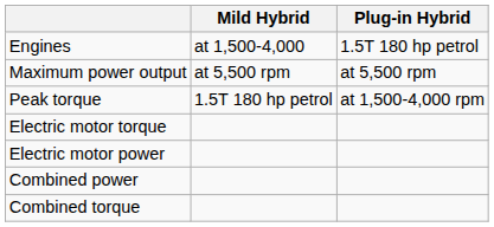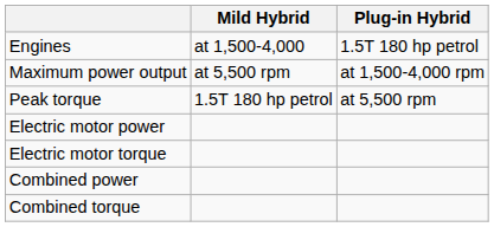Maximum power output | Plug-in Hybrid: at 5,500 rpm -> at 1,500-4,000 rpm
Peak torque | Plug-in Hybrid: at 1,500-4,000 rpm -> at 5,500 rpm
rows swapped: Electric motor power <-> Electric motor torque
